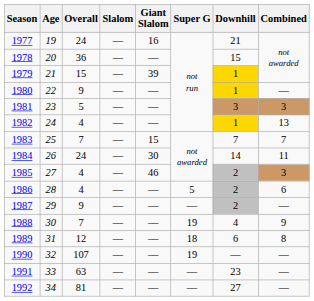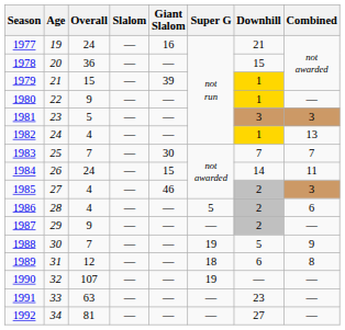1983 | Giant Slalom: 15 -> 30
1984 | Giant Slalom: 30 -> 15
1988 | Downhill: 4 -> 5
